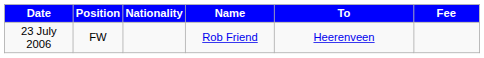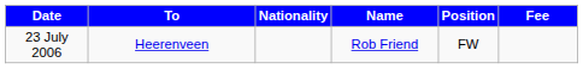columns swapped: Position <-> To
